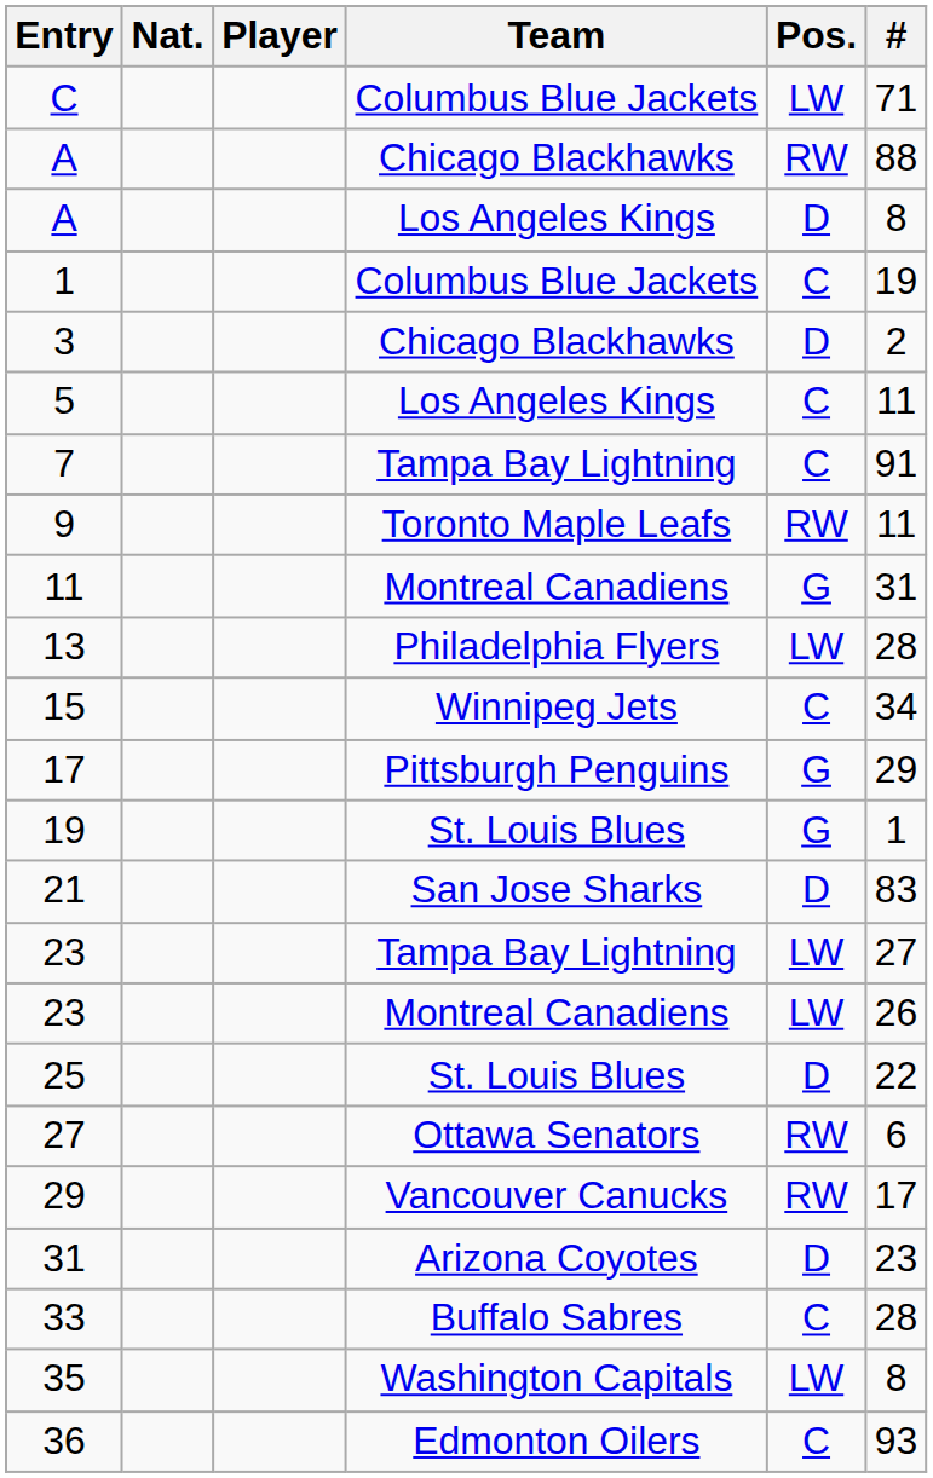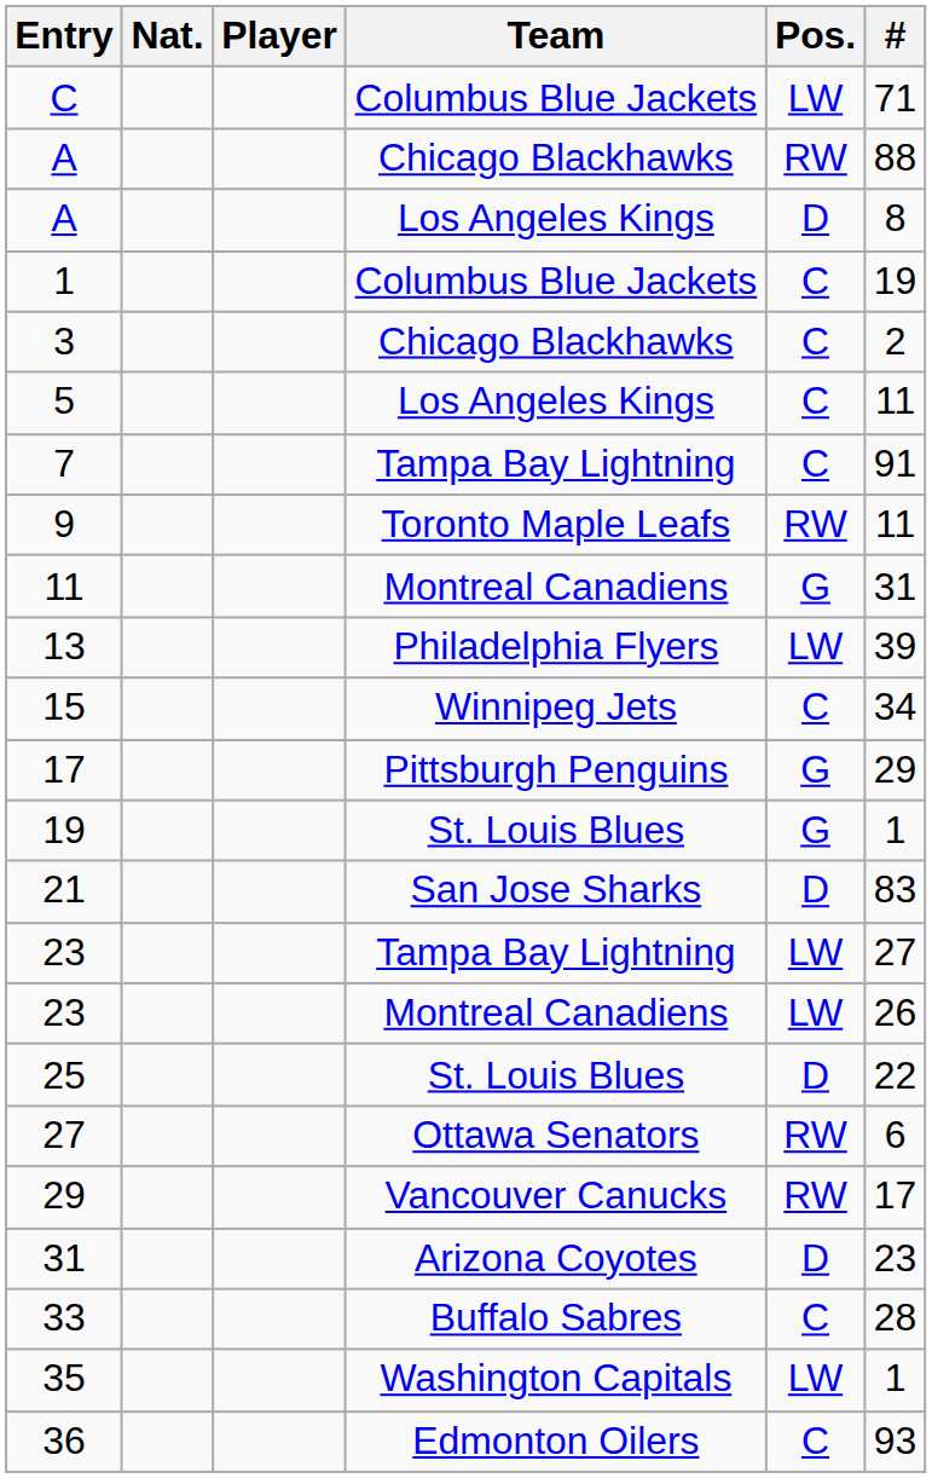3 | Pos.: D -> C
13 | #: 28 -> 39
35 | #: 8 -> 1
